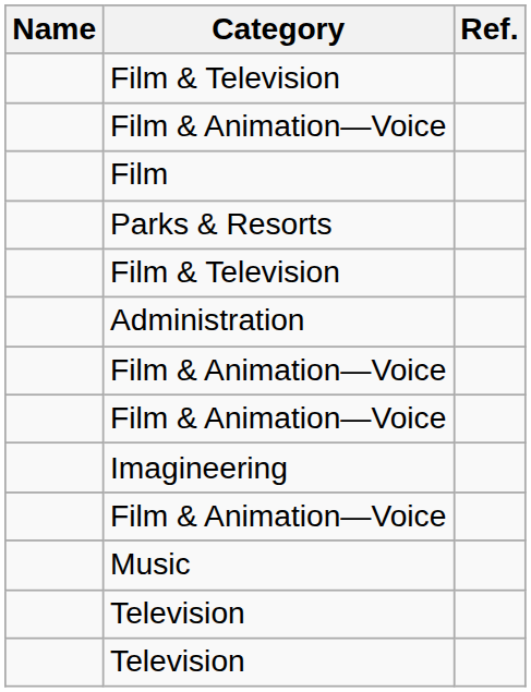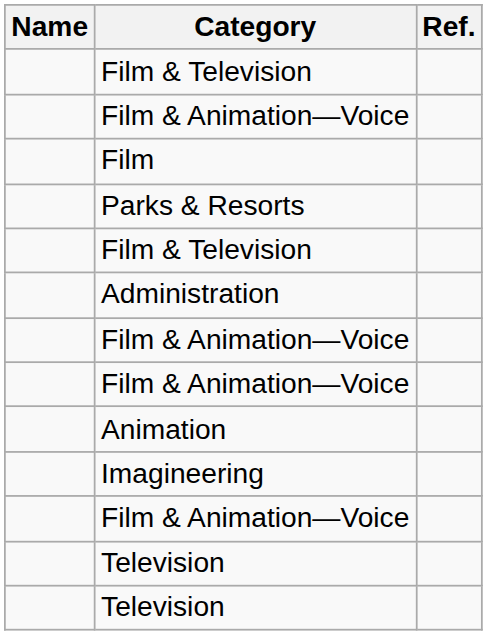+ row: Animation
- row: Music
